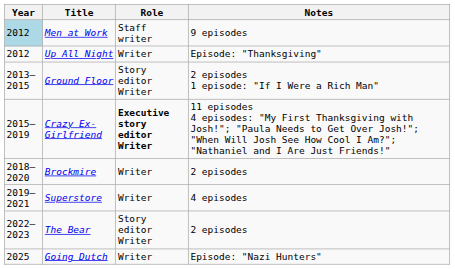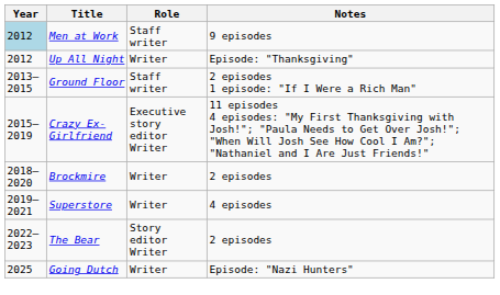Ground Floor | Role: Story editor Writer -> Staff writer
Crazy Ex-Girlfriend | Role: bold -> normal
